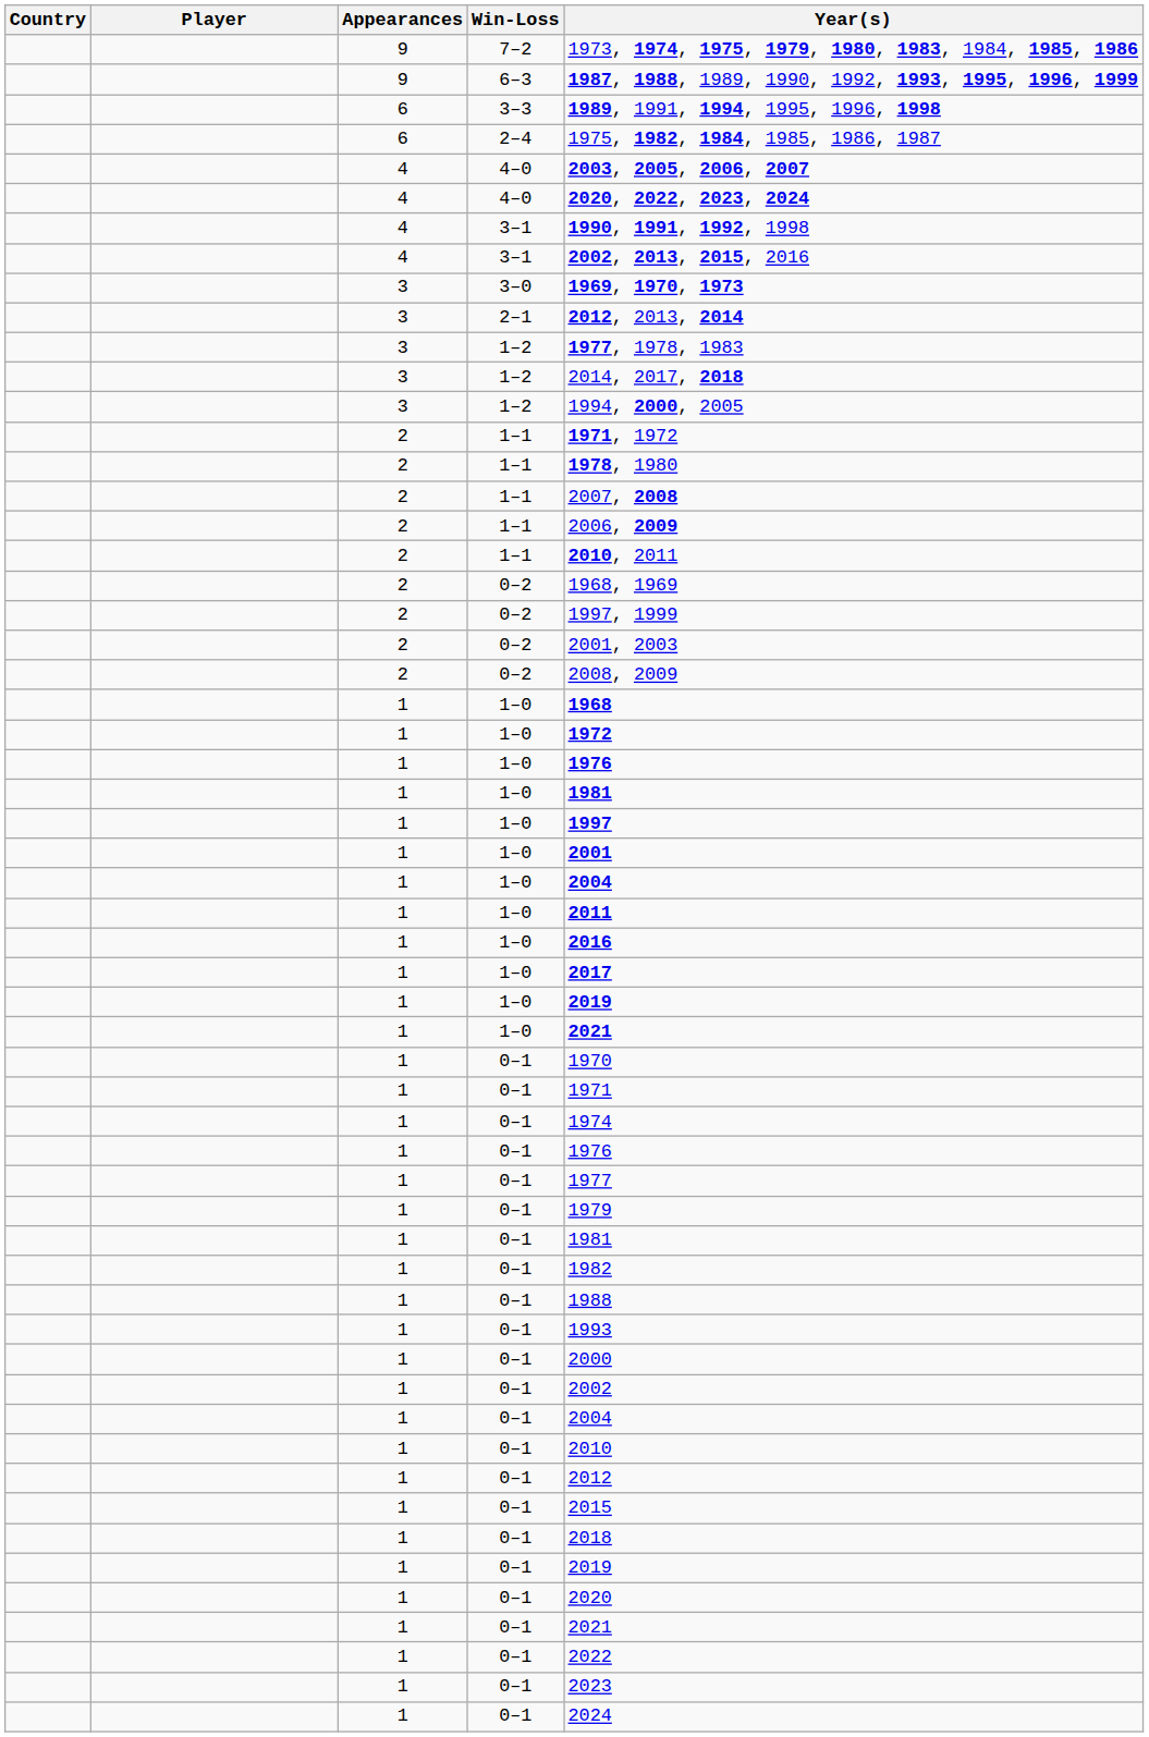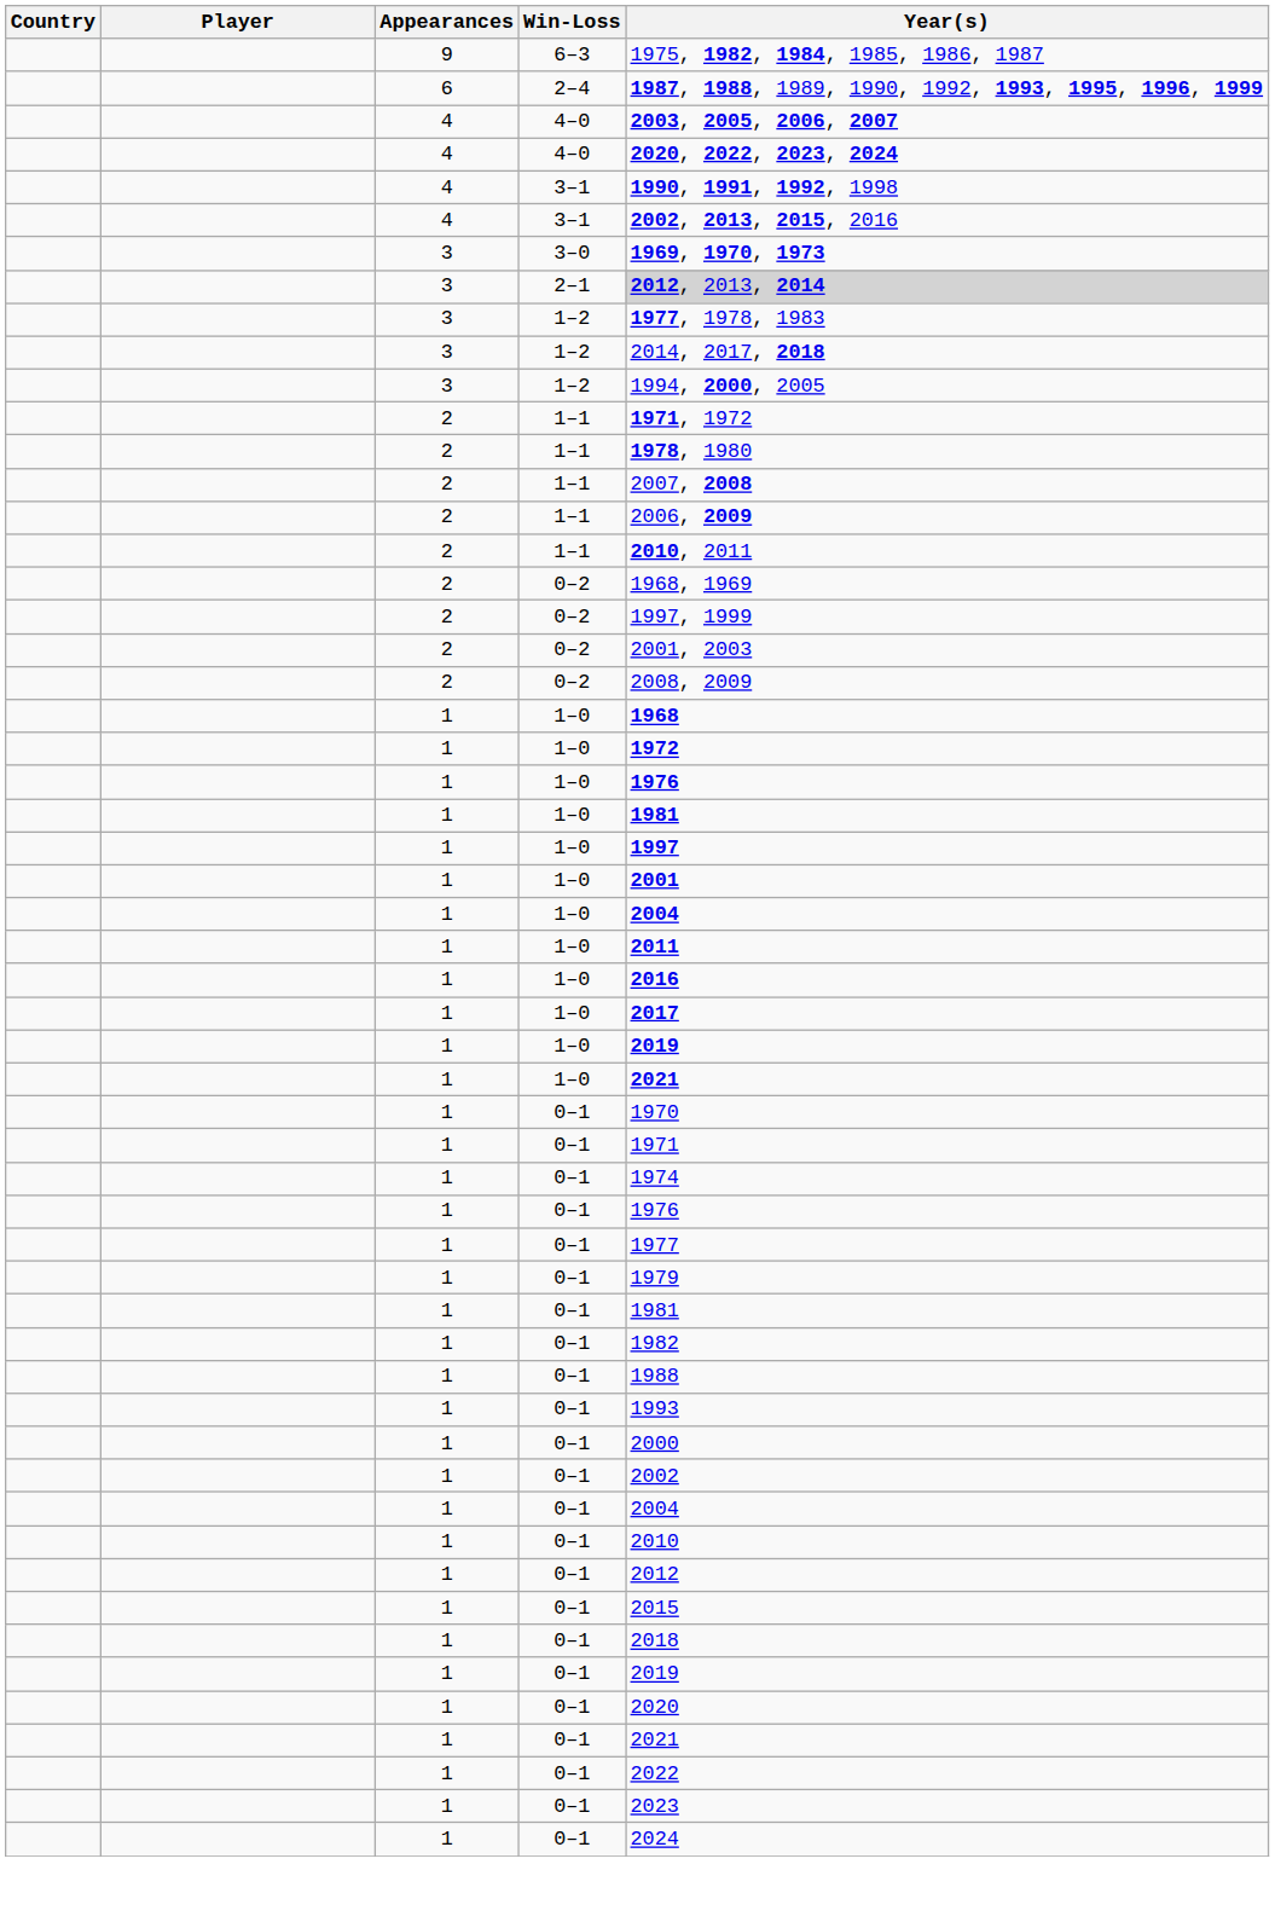- row: 9 | 7–2 | 1973, 1974, 1975, 1979, 1980, 1983, 1984, 1985, 1986
6–3 | Year(s): 1987, 1988, 1989, 1990, 1992, 1993, 1995, 1996, 1999 -> 1975, 1982, 1984, 1985, 1986, 1987
- row: 6 | 3–3 | 1989, 1991, 1994, 1995, 1996, 1998
2–4 | Year(s): 1975, 1982, 1984, 1985, 1986, 1987 -> 1987, 1988, 1989, 1990, 1992, 1993, 1995, 1996, 1999
2–1 | Year(s): no background -> lightgrey background
